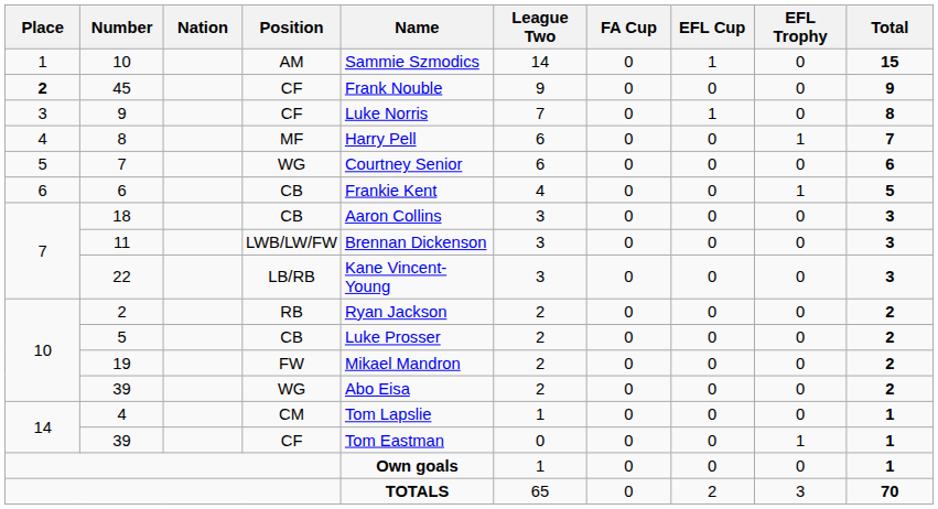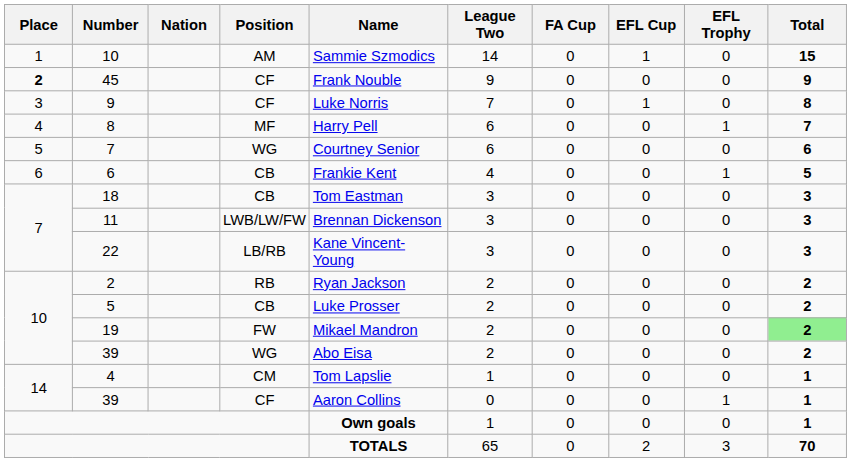18 | Name: Aaron Collins -> Tom Eastman
19 | Total: no background -> lightgreen background
39 / CF | Name: Tom Eastman -> Aaron Collins
